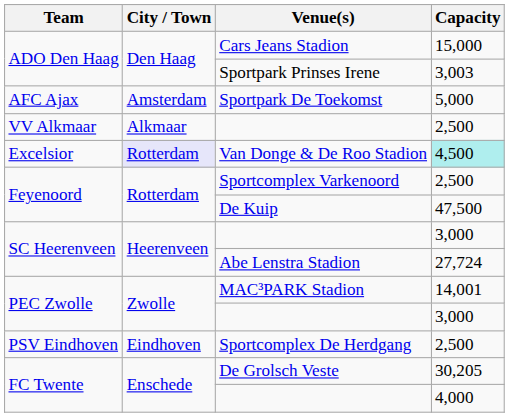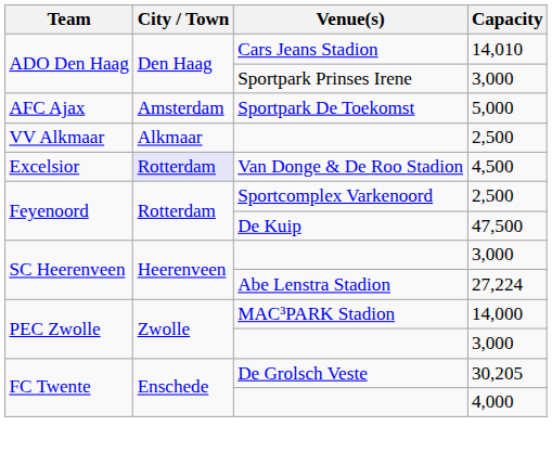Cars Jeans Stadion | Capacity: 15,000 -> 14,010
Sportpark Prinses Irene | Capacity: 3,003 -> 3,000
Van Donge & De Roo Stadion | Capacity: paleturquoise background -> no background
Abe Lenstra Stadion | Capacity: 27,724 -> 27,224
MAC³PARK Stadion | Capacity: 14,001 -> 14,000
- row: PSV Eindhoven | Eindhoven | Sportcomplex De Herdgang | 2,500
